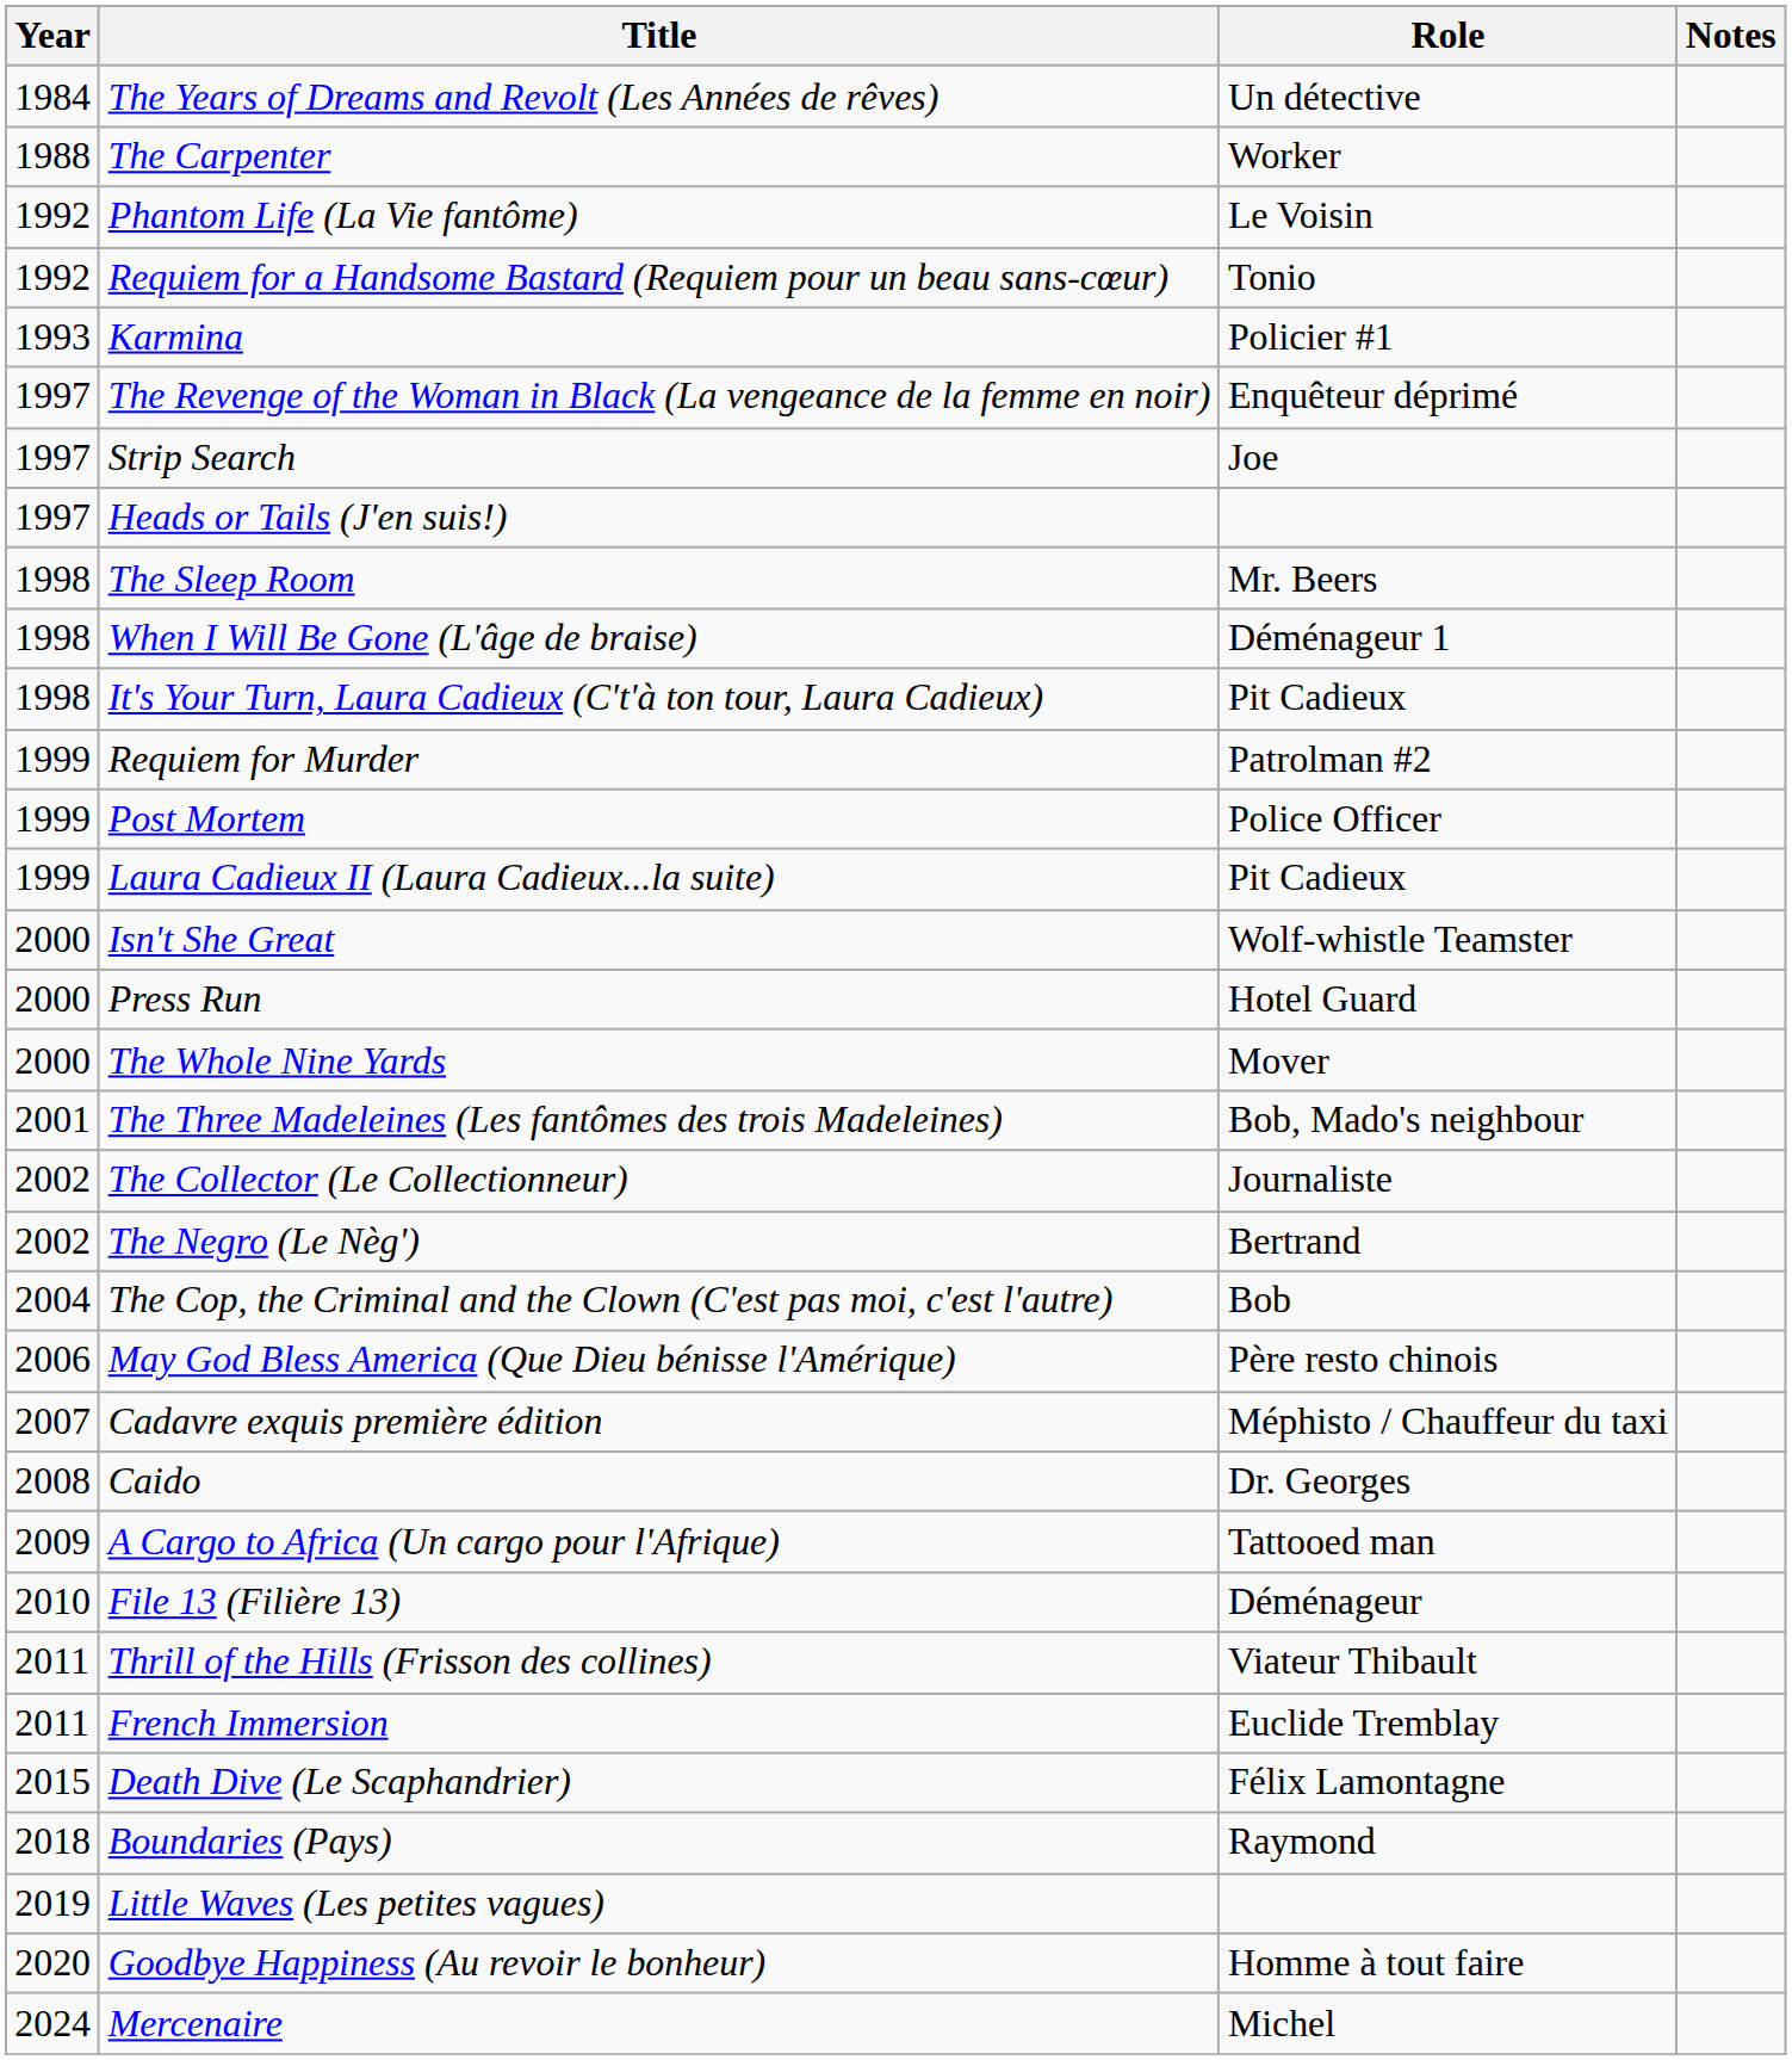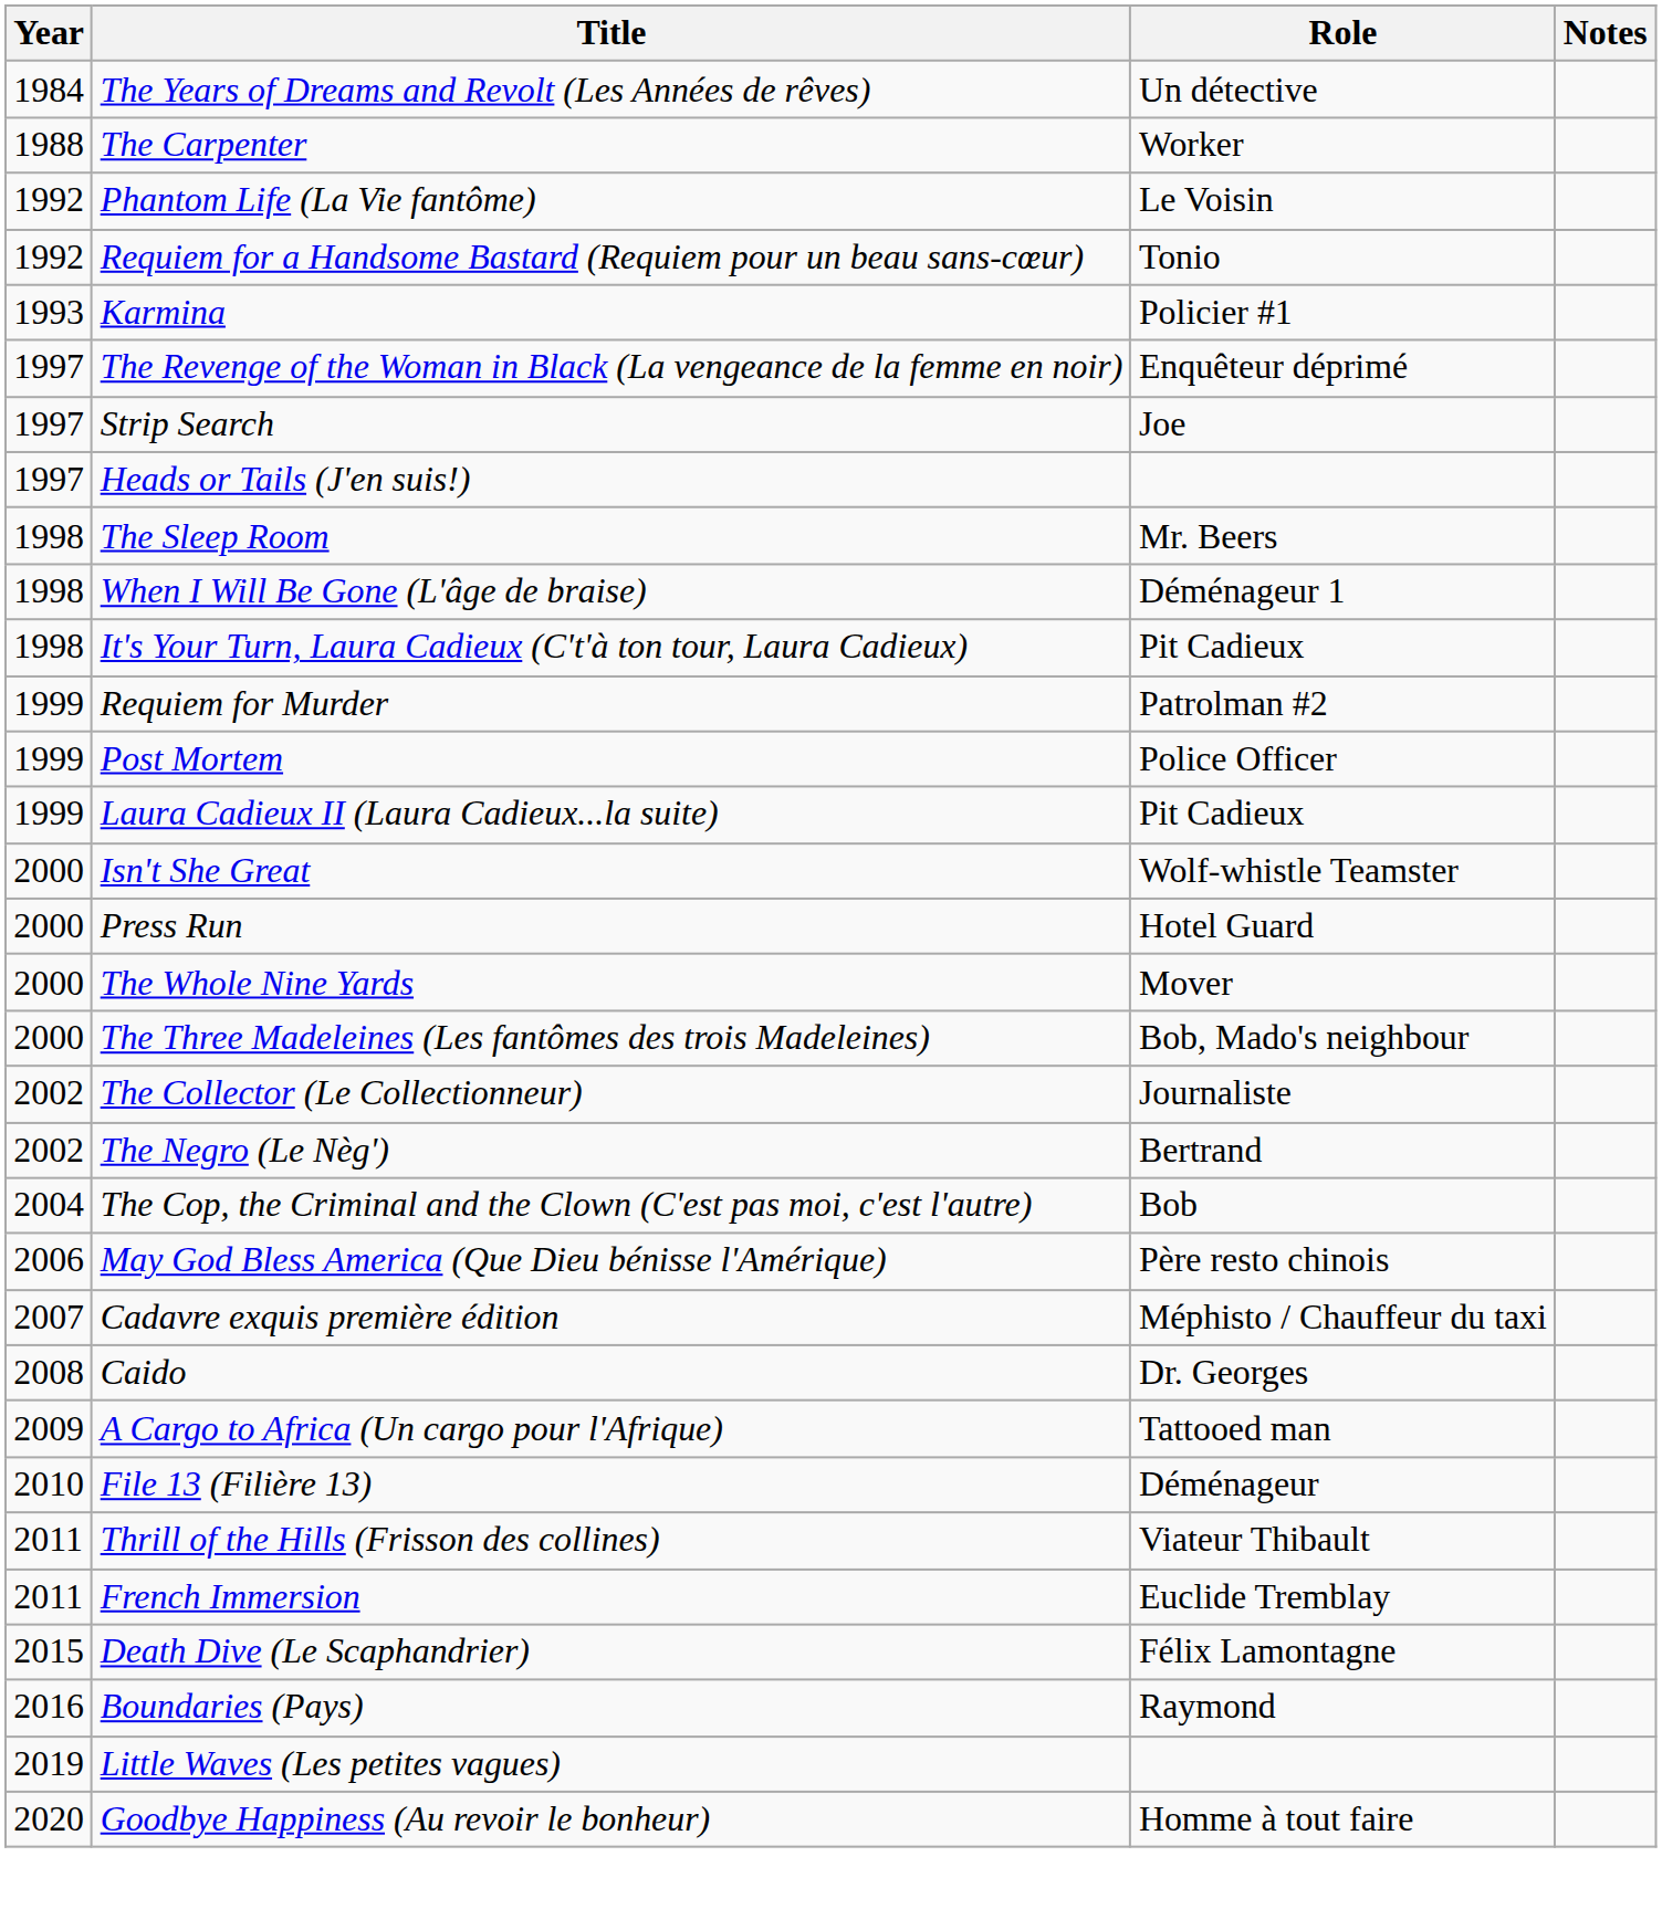The Three Madeleines (Les fantômes des trois Madeleines) | Year: 2001 -> 2000
Boundaries (Pays) | Year: 2018 -> 2016
- row: 2024 | Mercenaire | Michel
